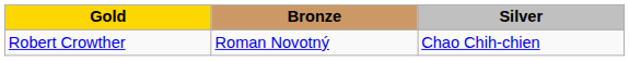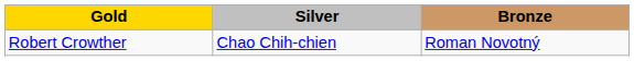columns swapped: Silver <-> Bronze
